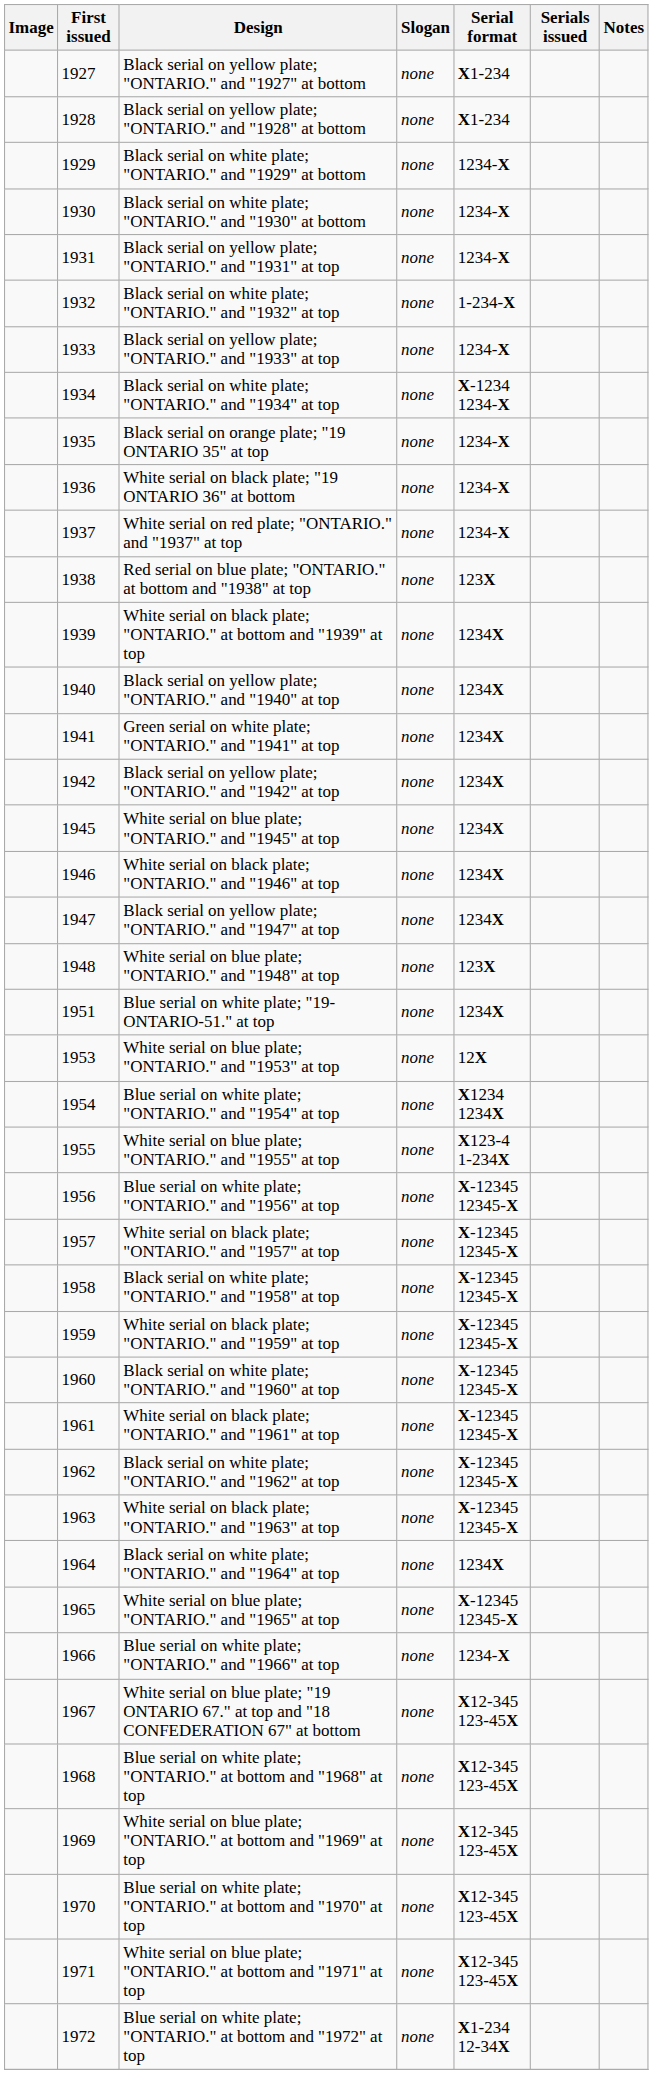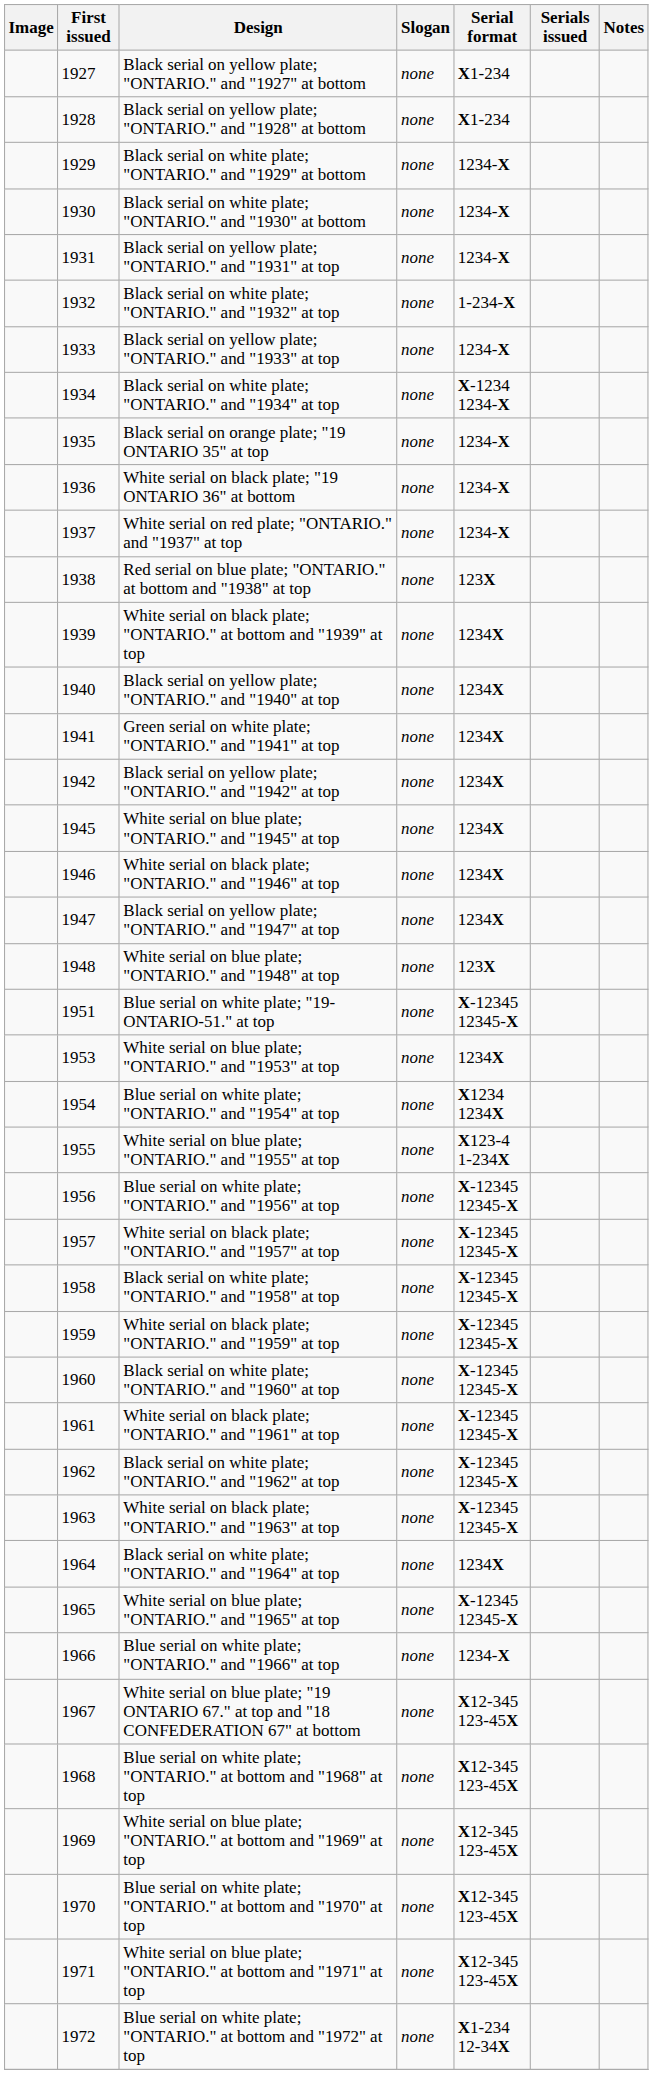Blue serial on white plate; "19-ONTARIO-51." at top | Serial format: 1234X -> X-12345 12345-X
White serial on blue plate; "ONTARIO." and "1953" at top | Serial format: 12X -> 1234X
